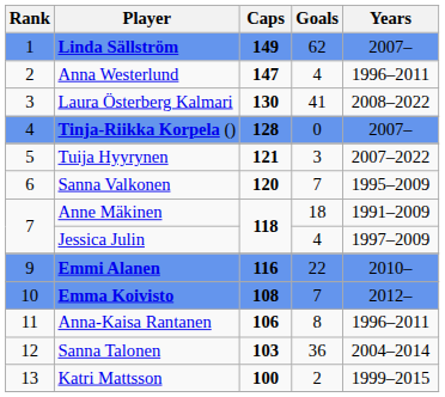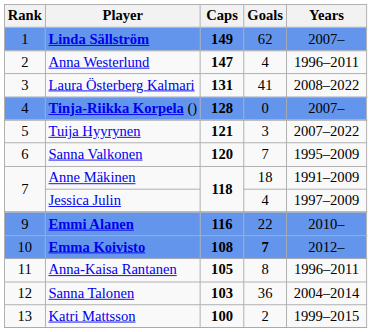Laura Österberg Kalmari | Caps: 130 -> 131
Emma Koivisto | Goals: normal -> bold
Anna-Kaisa Rantanen | Caps: 106 -> 105
